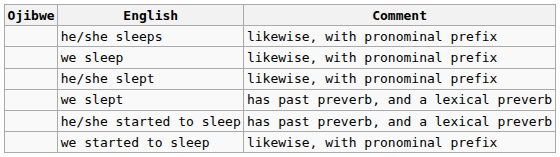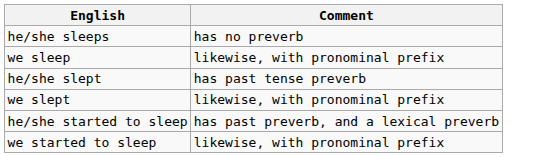- column: Ojibwe
he/she sleeps | Comment: likewise, with pronominal prefix -> has no preverb
he/she slept | Comment: likewise, with pronominal prefix -> has past tense preverb
we slept | Comment: has past preverb, and a lexical preverb -> likewise, with pronominal prefix
